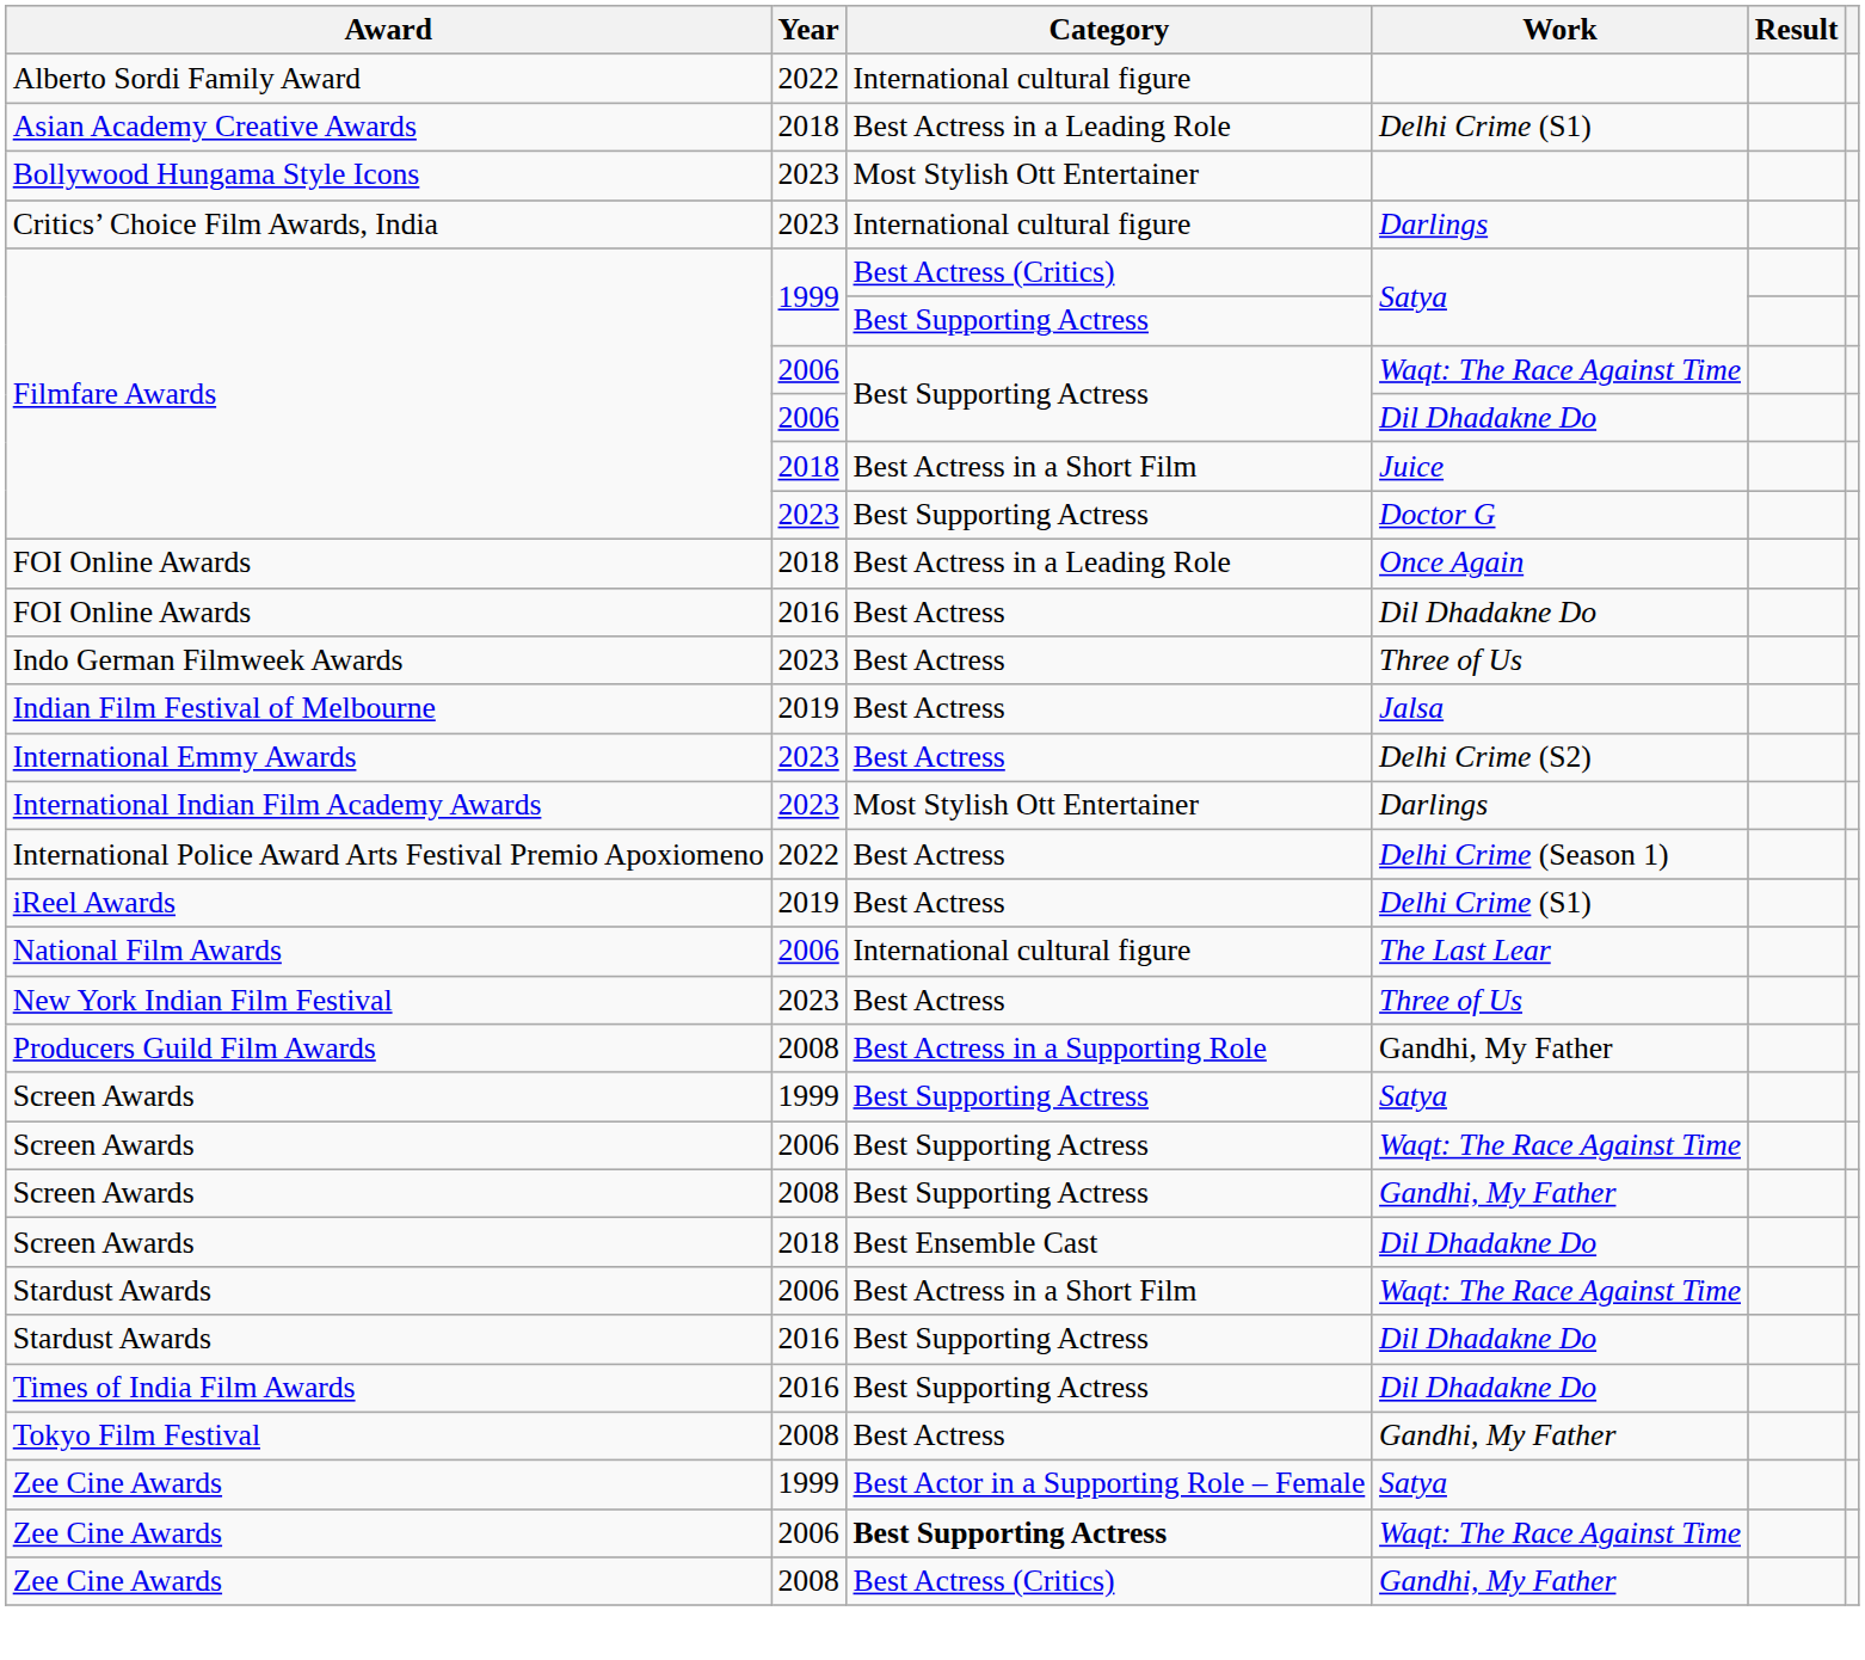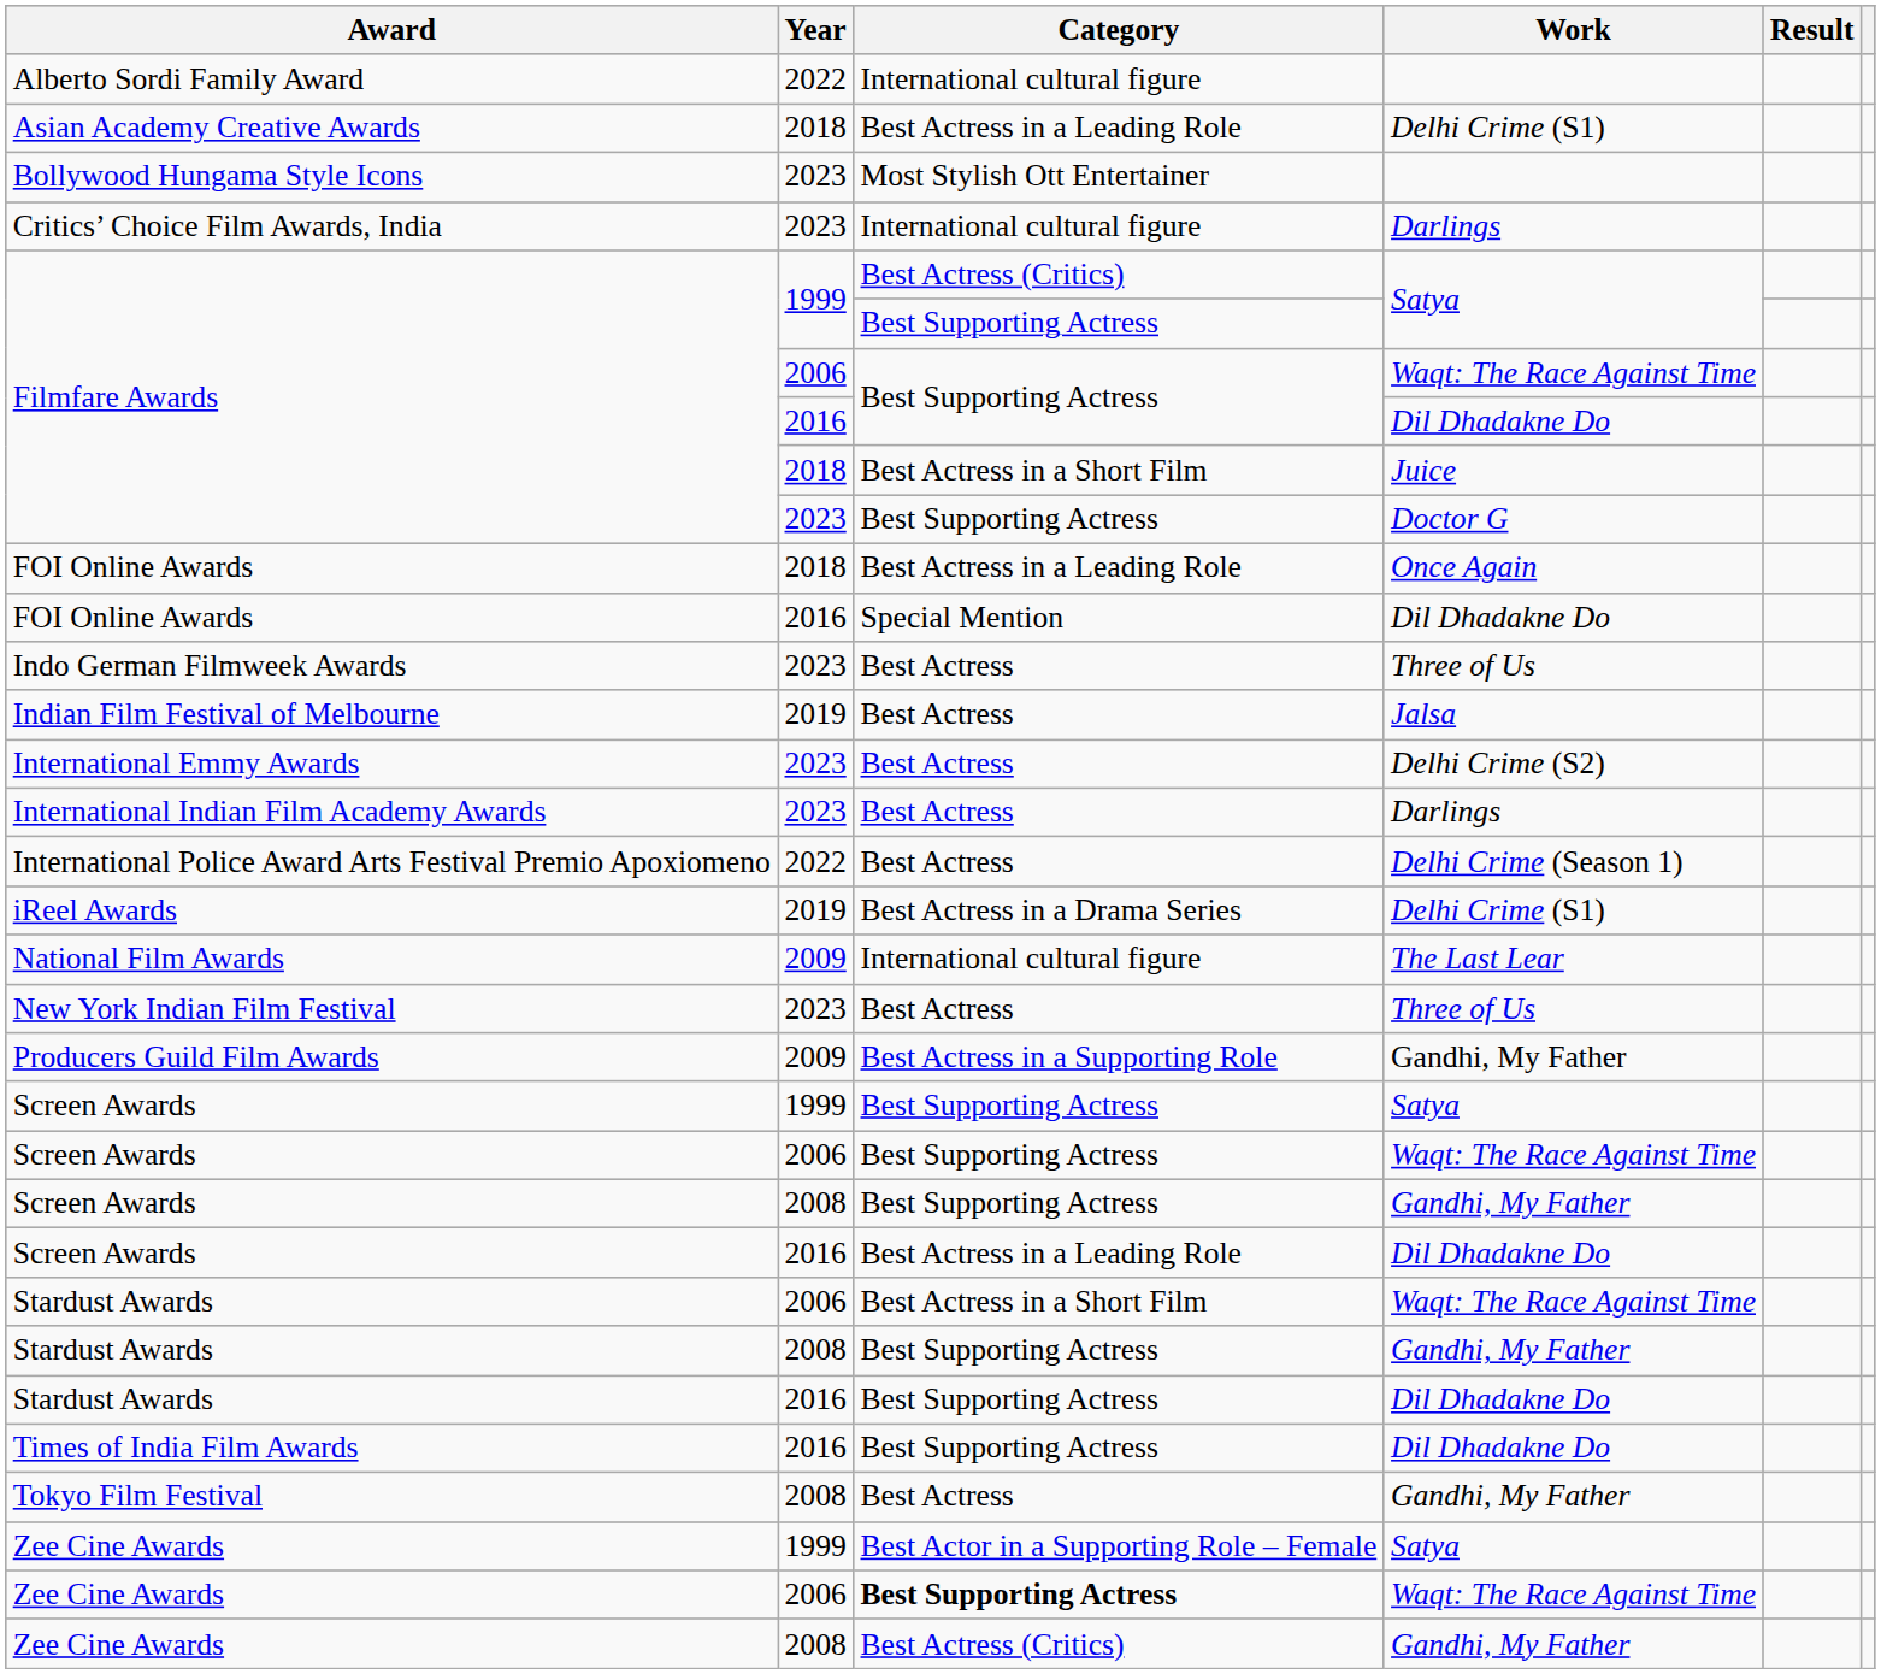Filmfare Awards / Dil Dhadakne Do | Year: 2006 -> 2016
FOI Online Awards / Dil Dhadakne Do | Category: Best Actress -> Special Mention
International Indian Film Academy Awards | Category: Most Stylish Ott Entertainer -> Best Actress
iReel Awards | Category: Best Actress -> Best Actress in a Drama Series
National Film Awards | Year: 2006 -> 2009
Producers Guild Film Awards | Year: 2008 -> 2009
Screen Awards / Dil Dhadakne Do | Year: 2018 -> 2016
Screen Awards / Dil Dhadakne Do | Category: Best Ensemble Cast -> Best Actress in a Leading Role
+ row: Stardust Awards | 2008 | Best Supporting Actress | Gandhi, My Father
